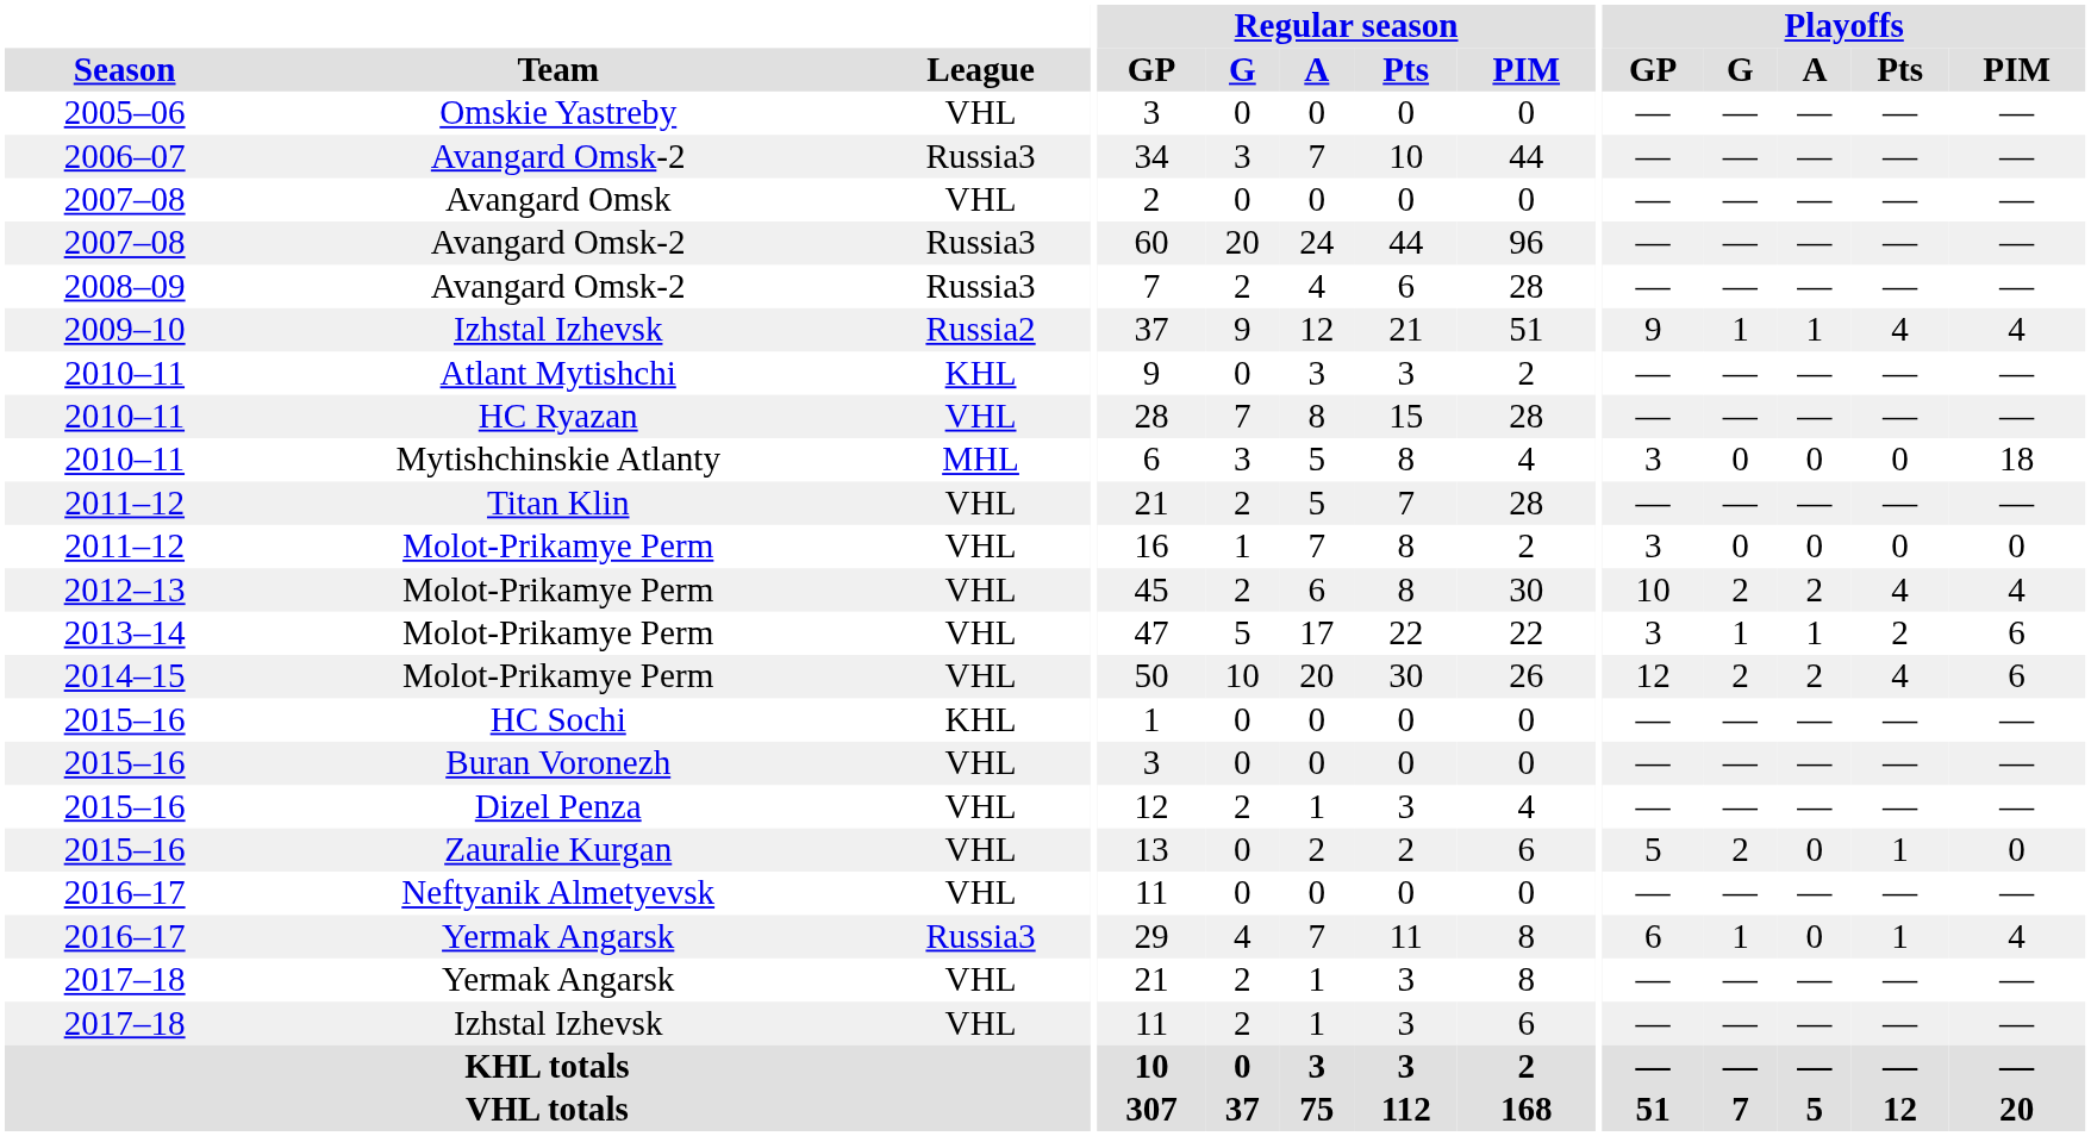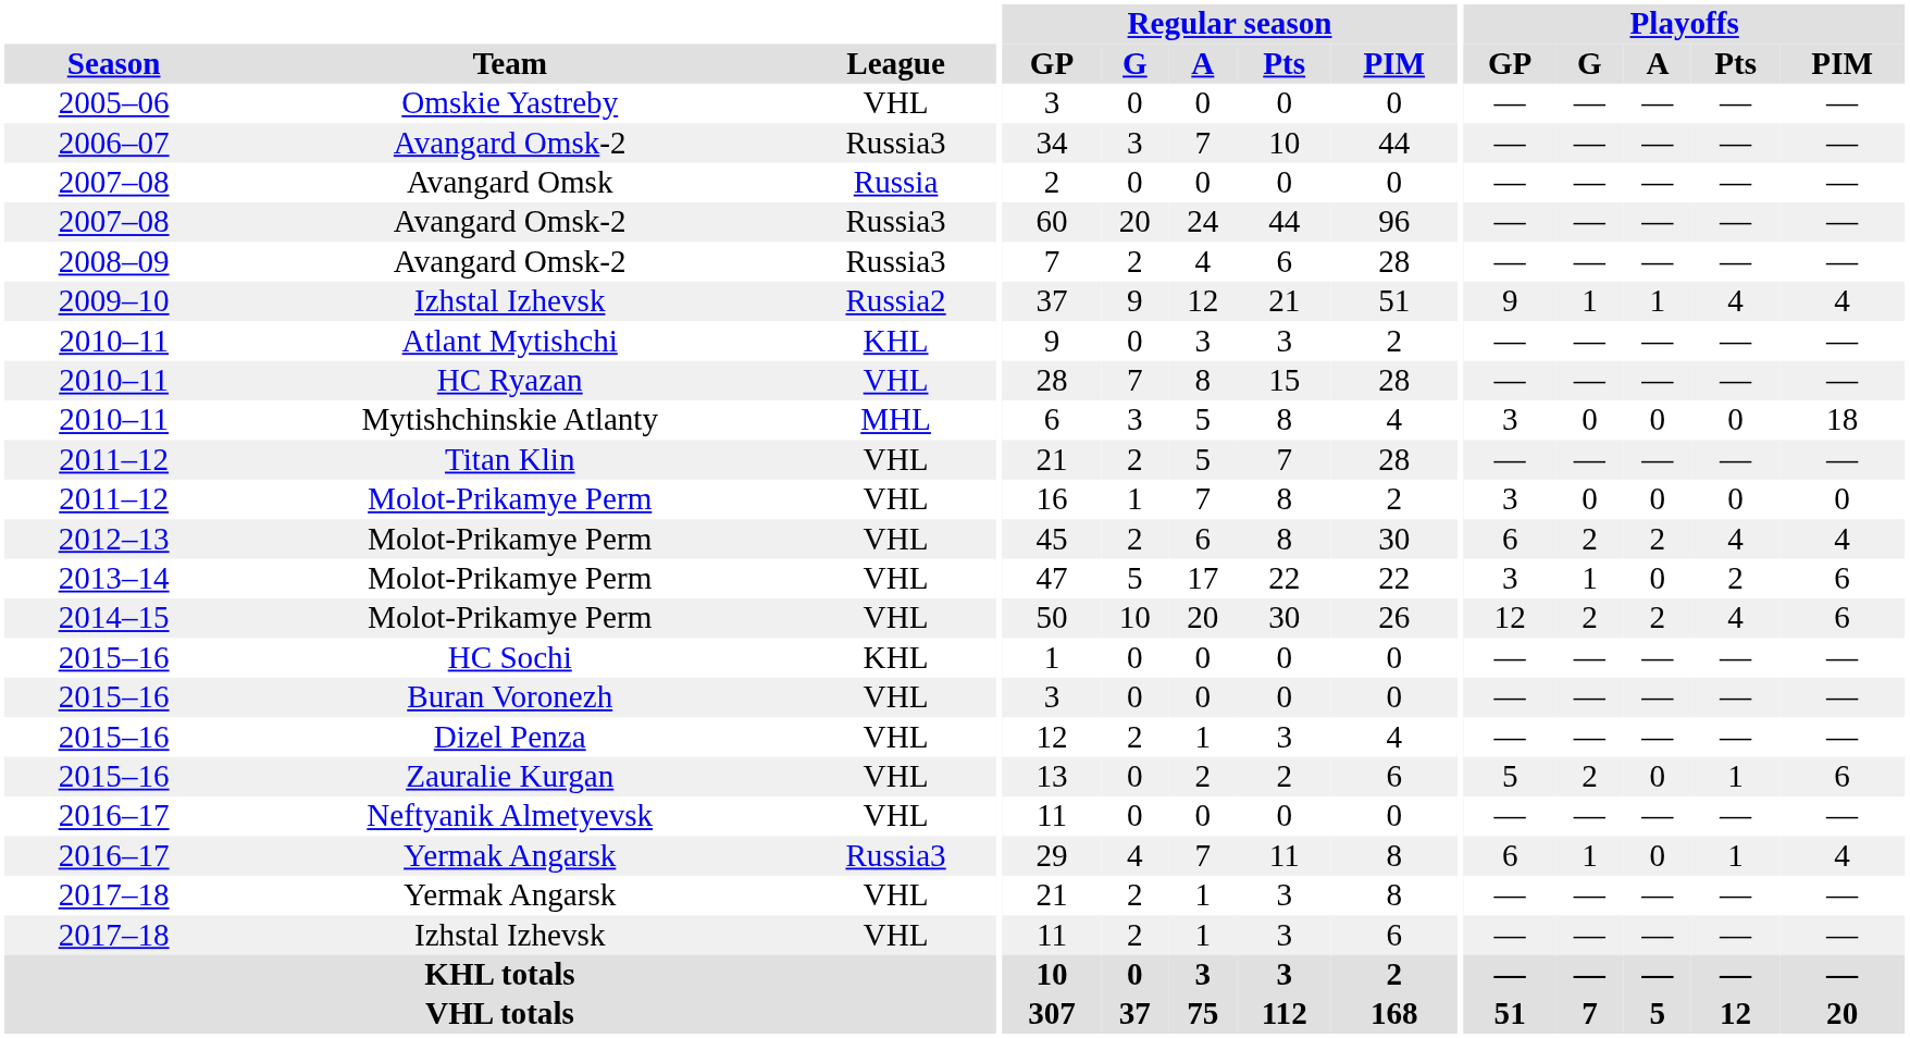Avangard Omsk | League: VHL -> Russia
2012–13 / Molot-Prikamye Perm | Playoffs / GP: 10 -> 6
2013–14 / Molot-Prikamye Perm | Playoffs / A: 1 -> 0
Zauralie Kurgan | Playoffs / PIM: 0 -> 6
